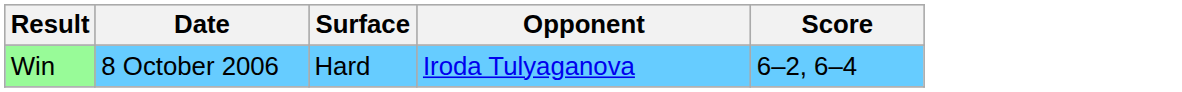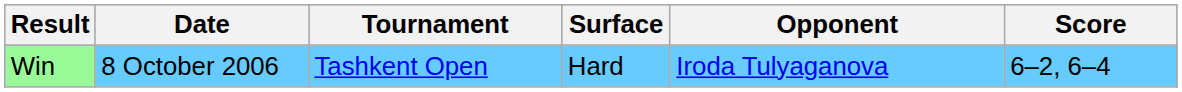+ column: Tournament | Tashkent Open
